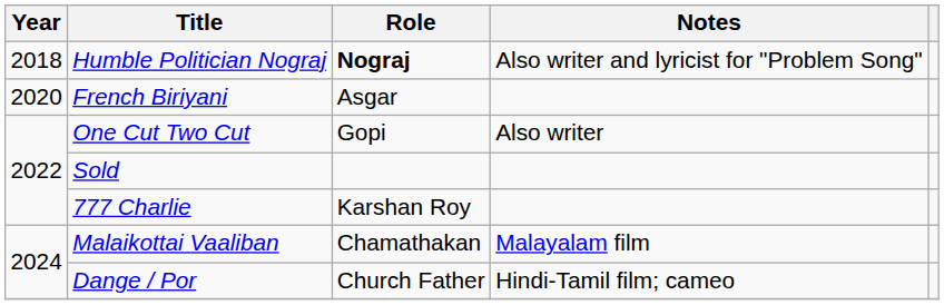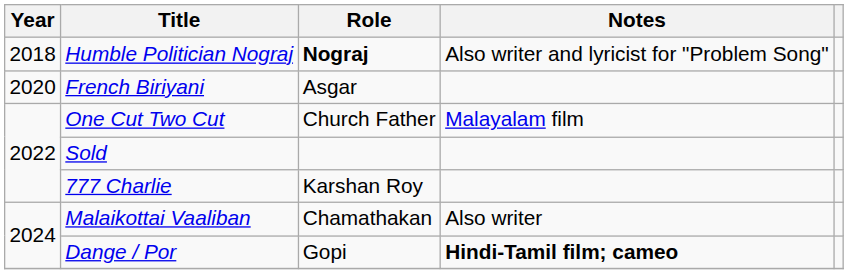One Cut Two Cut | Role: Gopi -> Church Father
One Cut Two Cut | Notes: Also writer -> Malayalam film
Malaikottai Vaaliban | Notes: Malayalam film -> Also writer
Dange / Por | Role: Church Father -> Gopi
Dange / Por | Notes: normal -> bold
